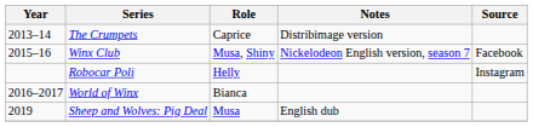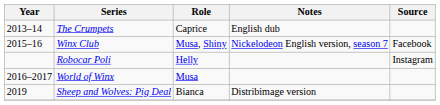The Crumpets | Notes: Distribimage version -> English dub
World of Winx | Role: Bianca -> Musa
Sheep and Wolves: Pig Deal | Role: Musa -> Bianca
Sheep and Wolves: Pig Deal | Notes: English dub -> Distribimage version
